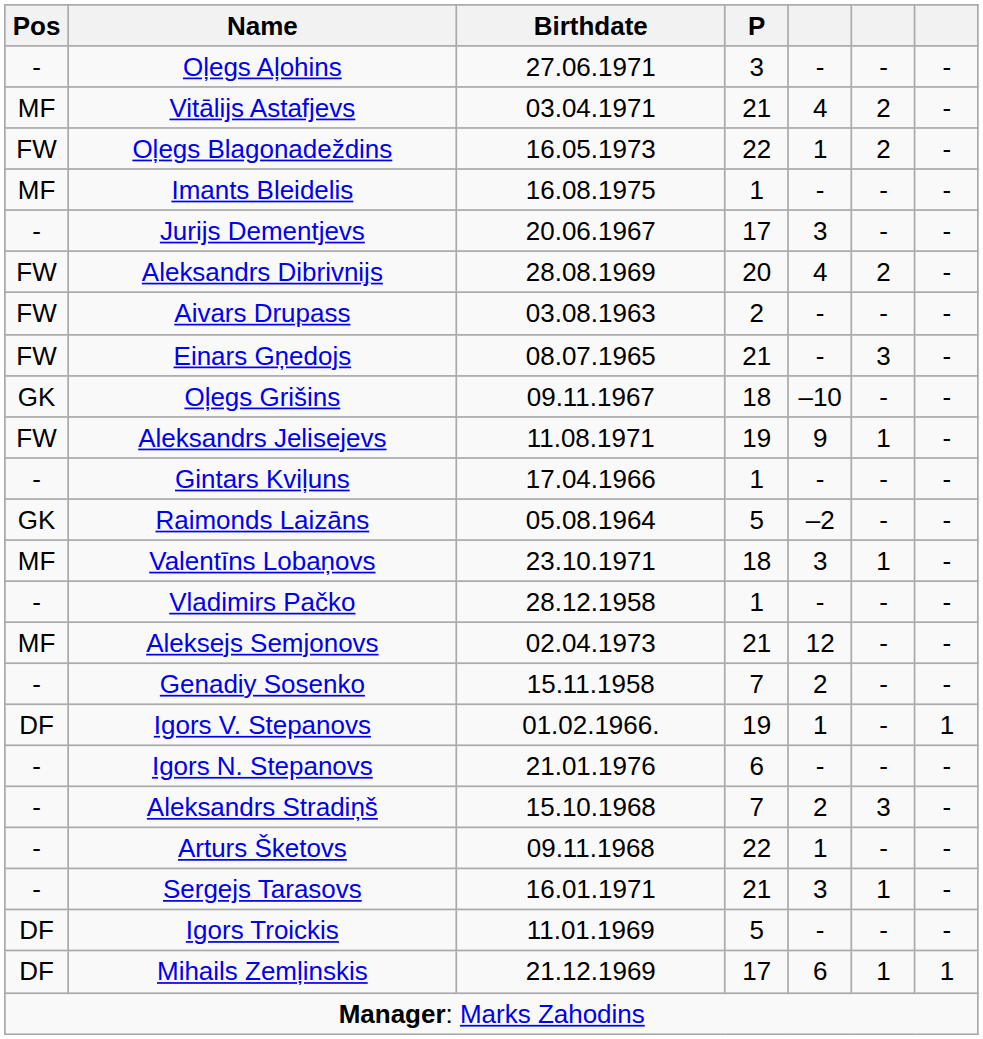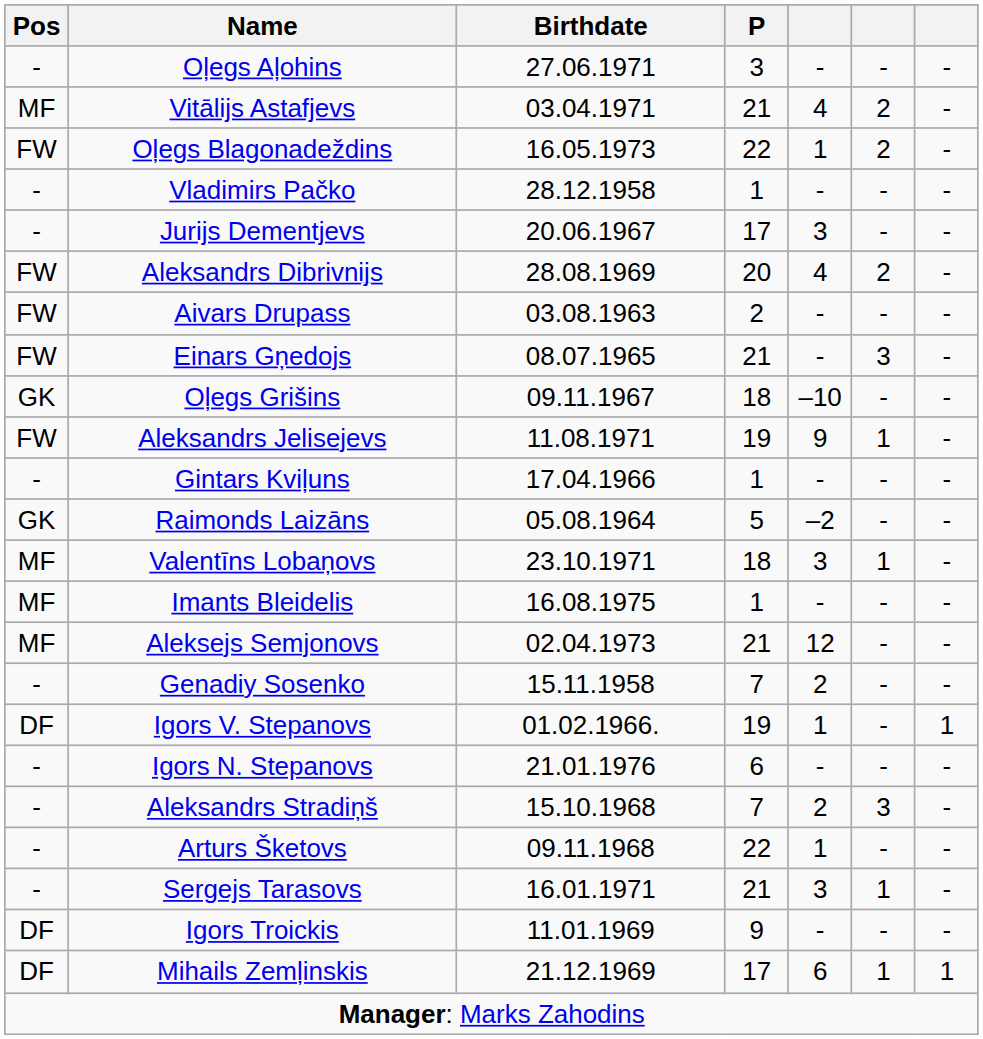rows swapped: Imants Bleidelis <-> Vladimirs Pačko
Igors Troickis | P: 5 -> 9
